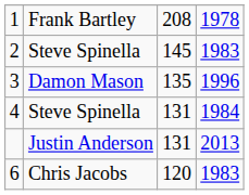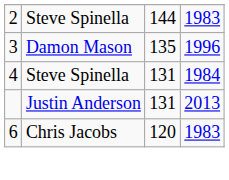- row: 1 | Frank Bartley | 208 | 1978
2 | column 3: 145 -> 144
